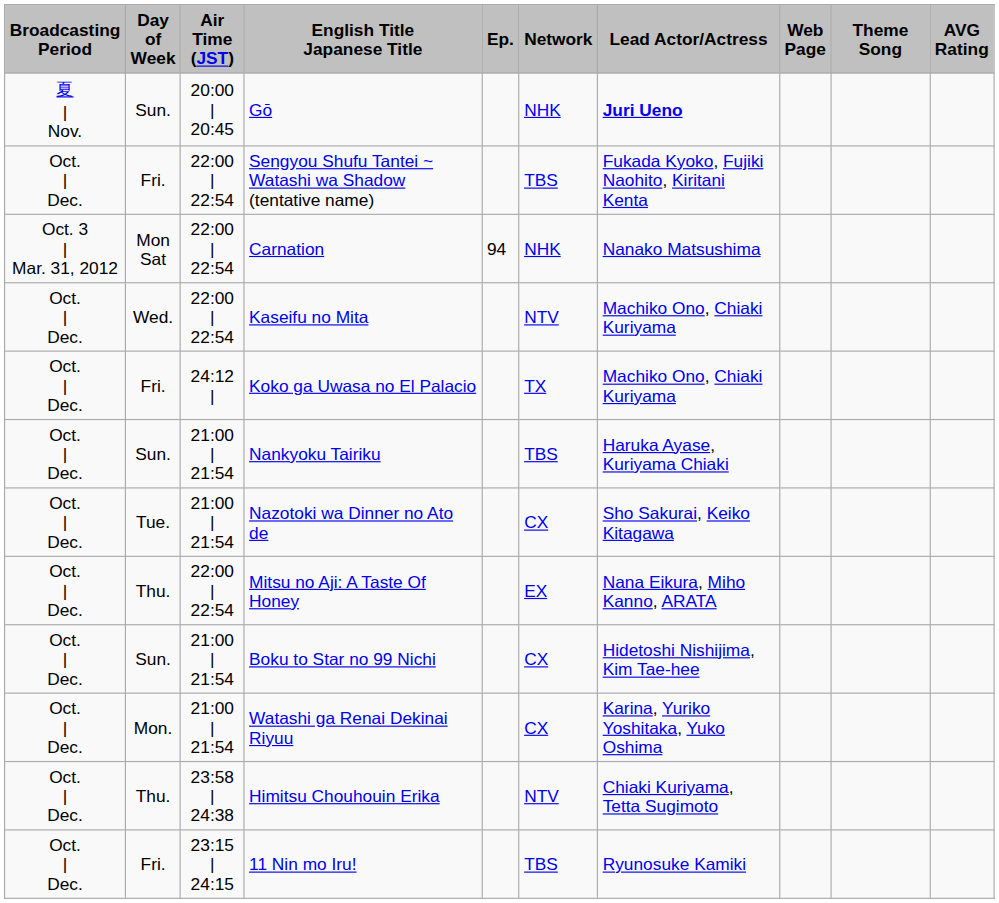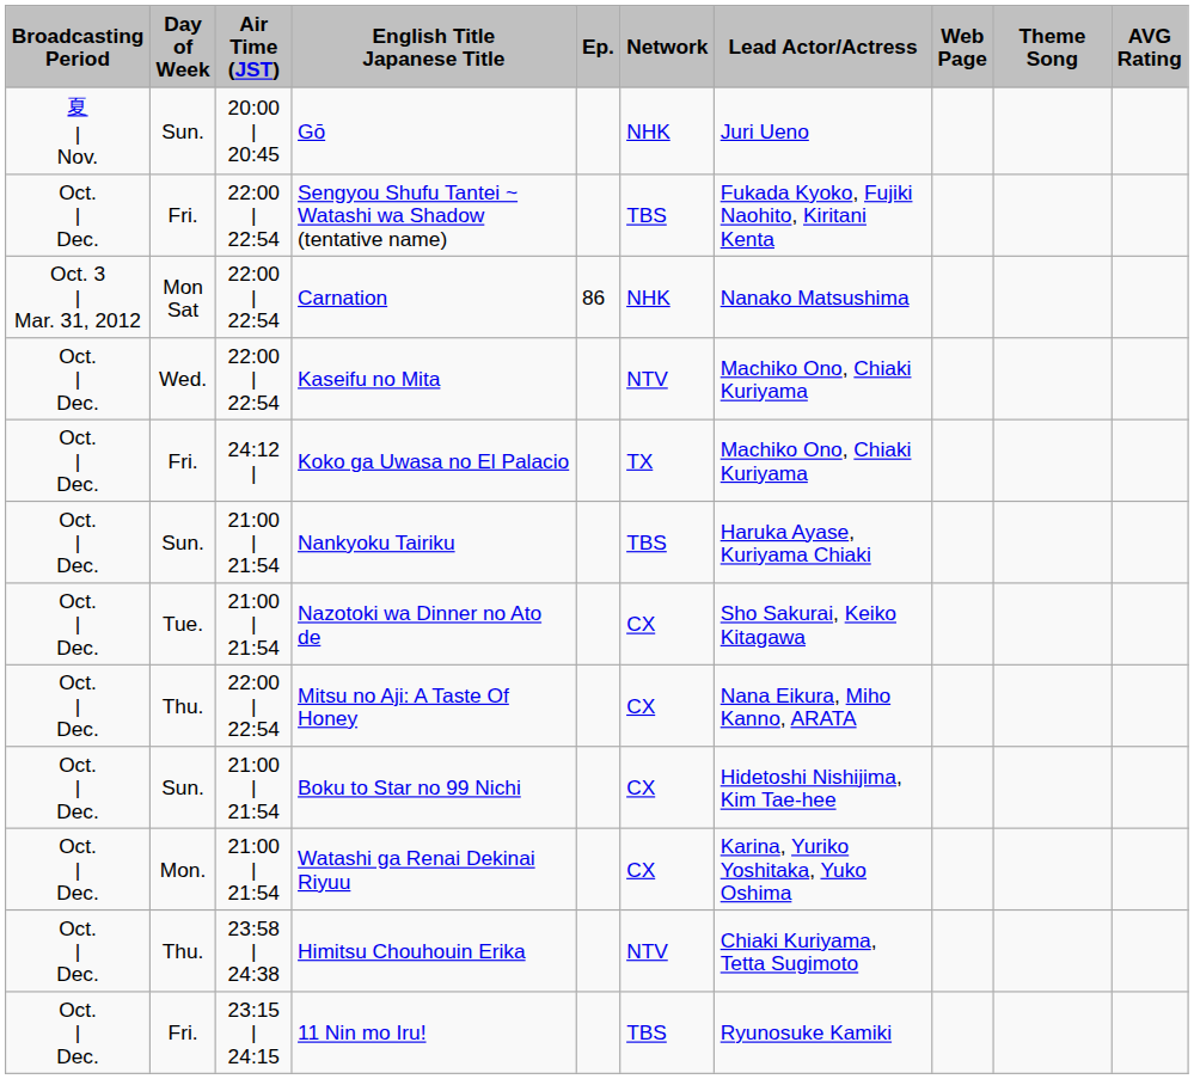Gō | Lead Actor/Actress: bold -> normal
Carnation | Ep.: 94 -> 86
Mitsu no Aji: A Taste Of Honey | Network: EX -> CX
